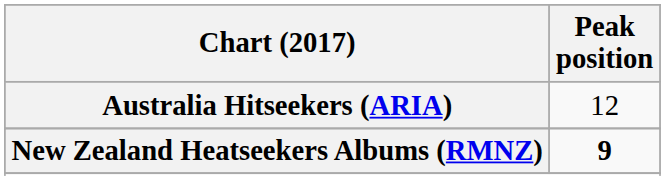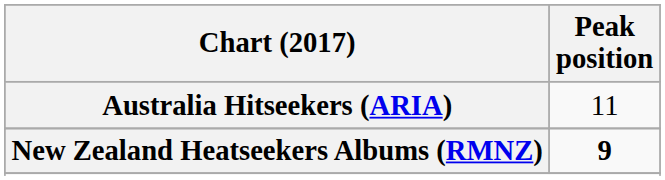Australia Hitseekers (ARIA) | Peak position: 12 -> 11
